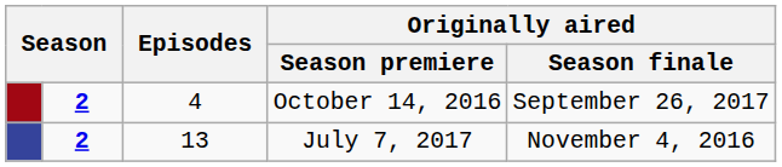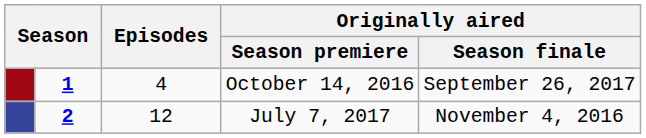October 14, 2016 | column 2: 2 -> 1
July 7, 2017 | Episodes: 13 -> 12
